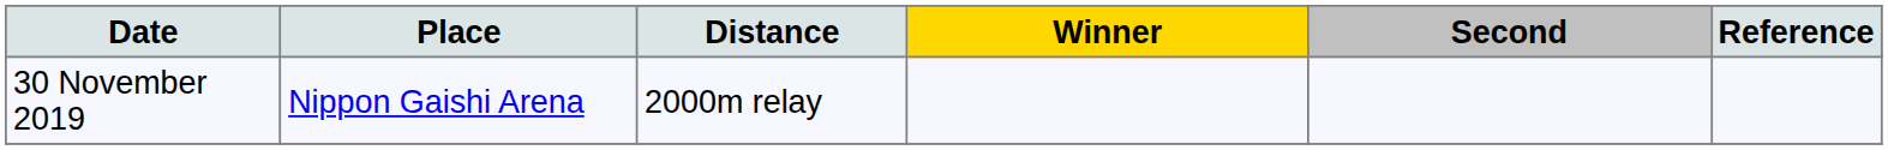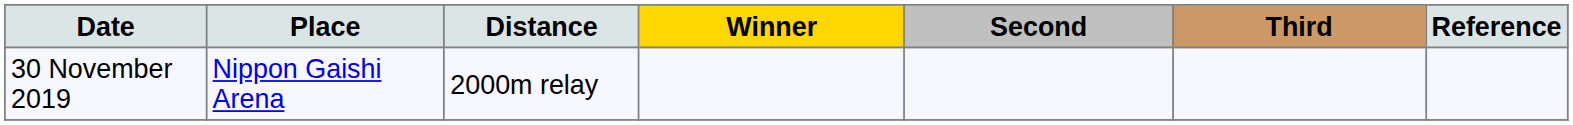+ column: Third
